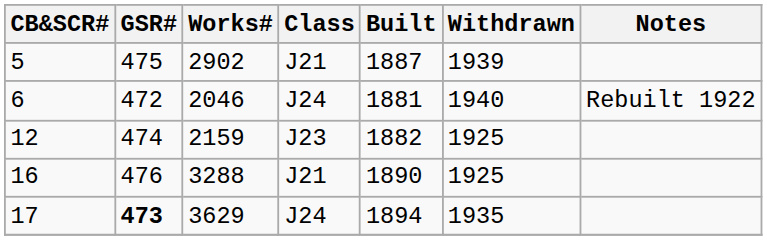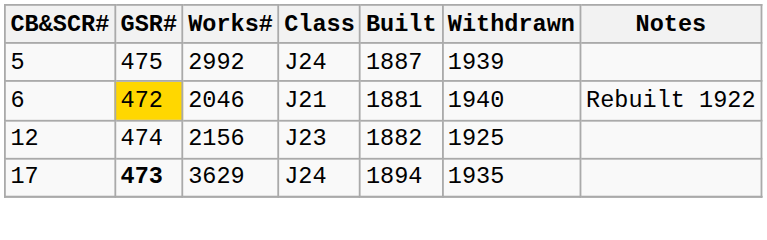5 | Works#: 2902 -> 2992
5 | Class: J21 -> J24
6 | GSR#: no background -> gold background
6 | Class: J24 -> J21
12 | Works#: 2159 -> 2156
- row: 16 | 476 | 3288 | J21 | 1890 | 1925
